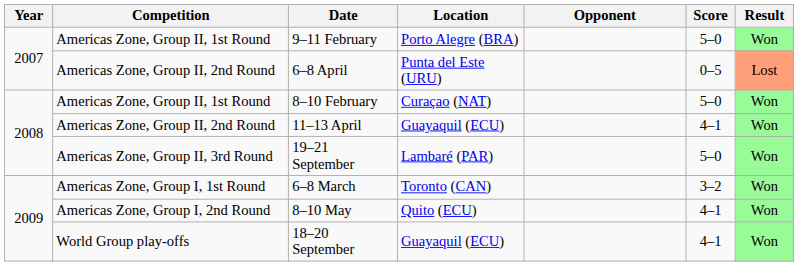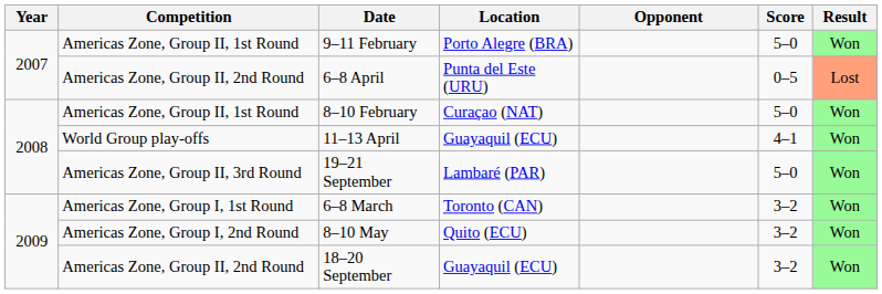11–13 April | Competition: Americas Zone, Group II, 2nd Round -> World Group play-offs
8–10 May | Score: 4–1 -> 3–2
18–20 September | Competition: World Group play-offs -> Americas Zone, Group II, 2nd Round
18–20 September | Score: 4–1 -> 3–2
